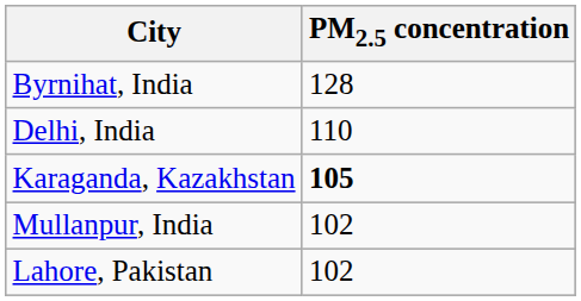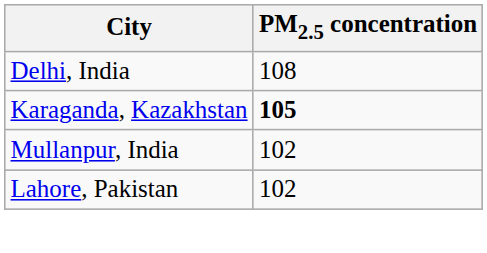- row: Byrnihat, India | 128
Delhi, India | PM2.5 concentration: 110 -> 108
